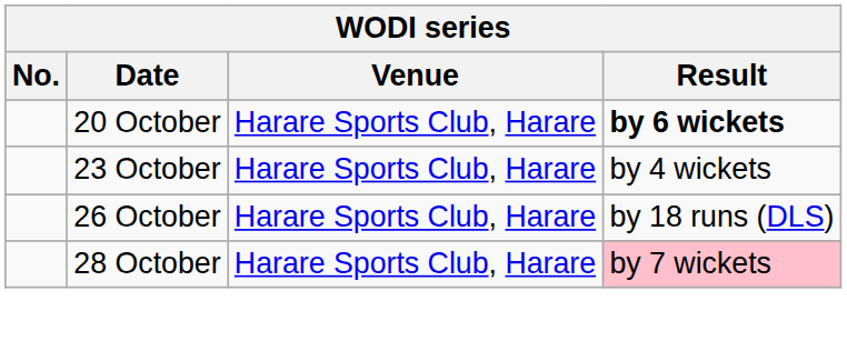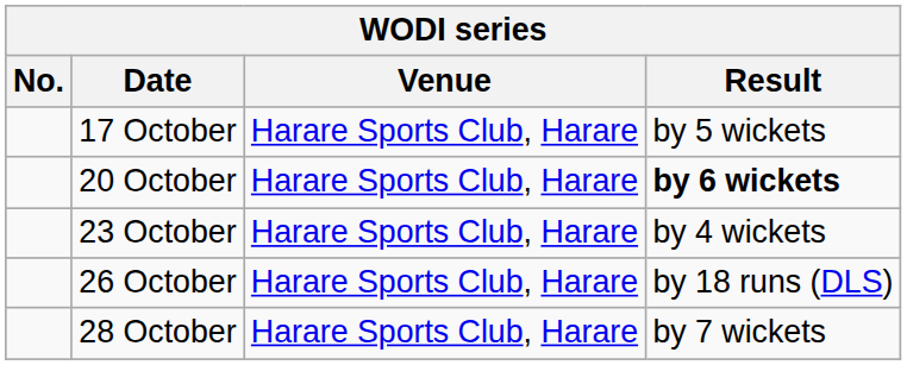+ row: 17 October | Harare Sports Club, Harare | by 5 wickets
28 October | Result: pink background -> no background
